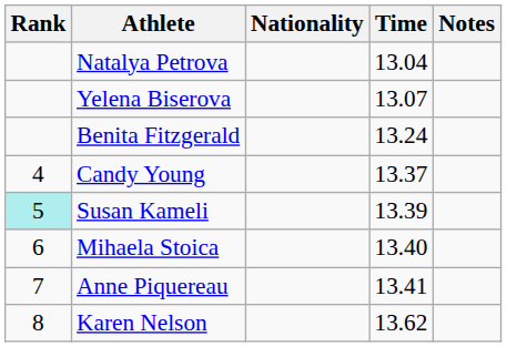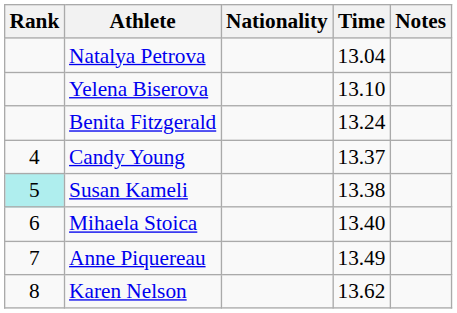Yelena Biserova | Time: 13.07 -> 13.10
Susan Kameli | Time: 13.39 -> 13.38
Anne Piquereau | Time: 13.41 -> 13.49
